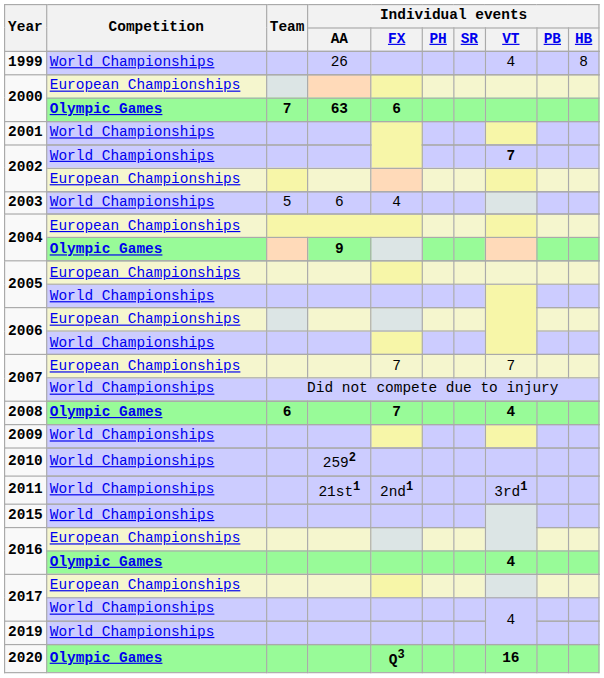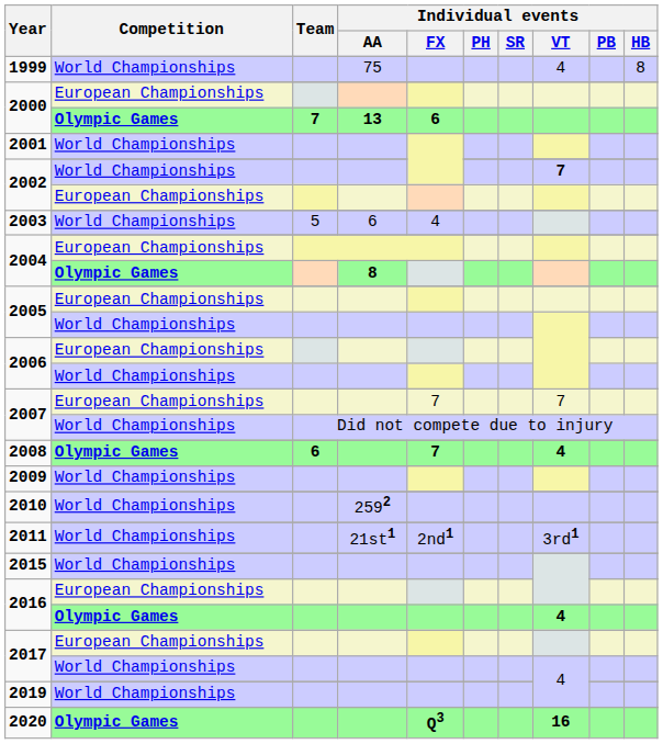1999 / World Championships | Individual events / AA: 26 -> 75
2000 / Olympic Games | Individual events / AA: 63 -> 13
2004 / Olympic Games | Individual events / AA: 9 -> 8
